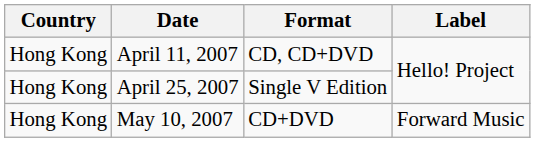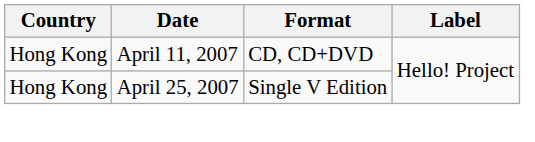- row: Hong Kong | May 10, 2007 | CD+DVD | Forward Music
